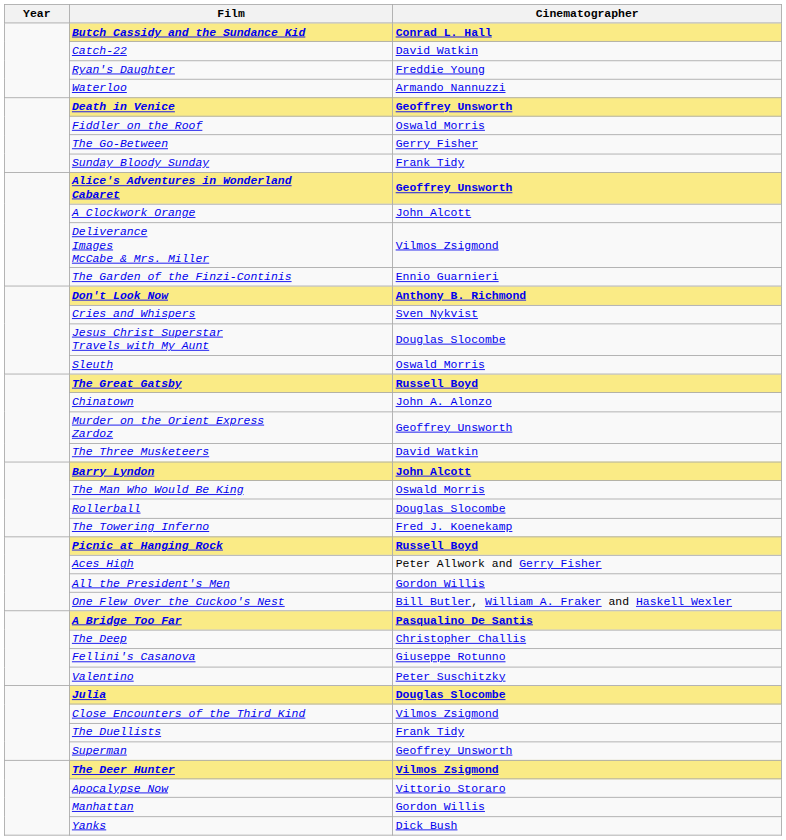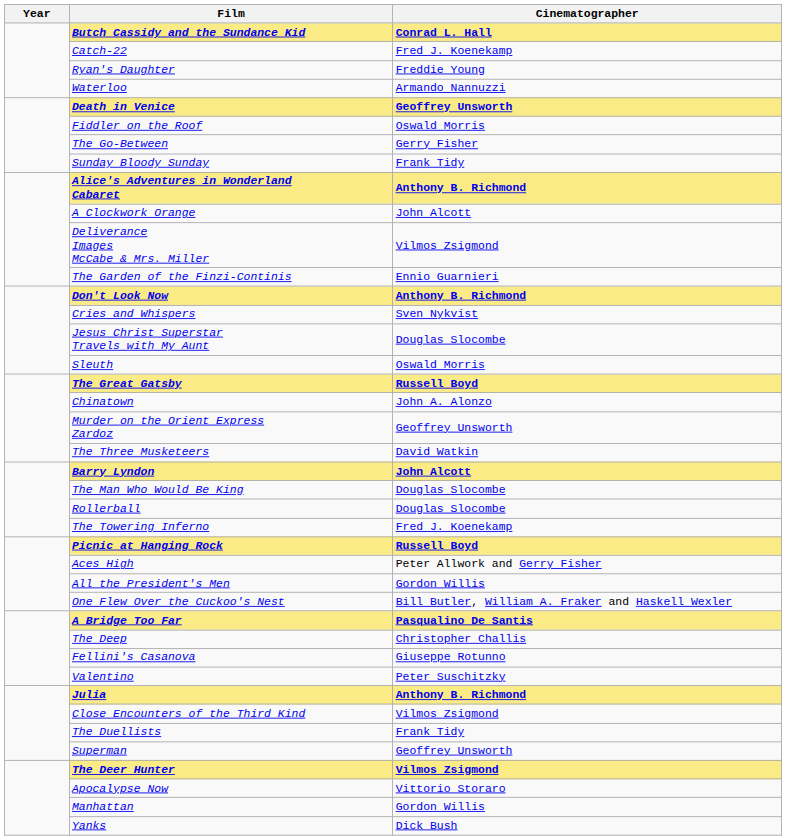Catch-22 | Cinematographer: David Watkin -> Fred J. Koenekamp
Alice's Adventures in Wonderland Cabaret | Cinematographer: Geoffrey Unsworth -> Anthony B. Richmond
The Man Who Would Be King | Cinematographer: Oswald Morris -> Douglas Slocombe
Julia | Cinematographer: Douglas Slocombe -> Anthony B. Richmond
